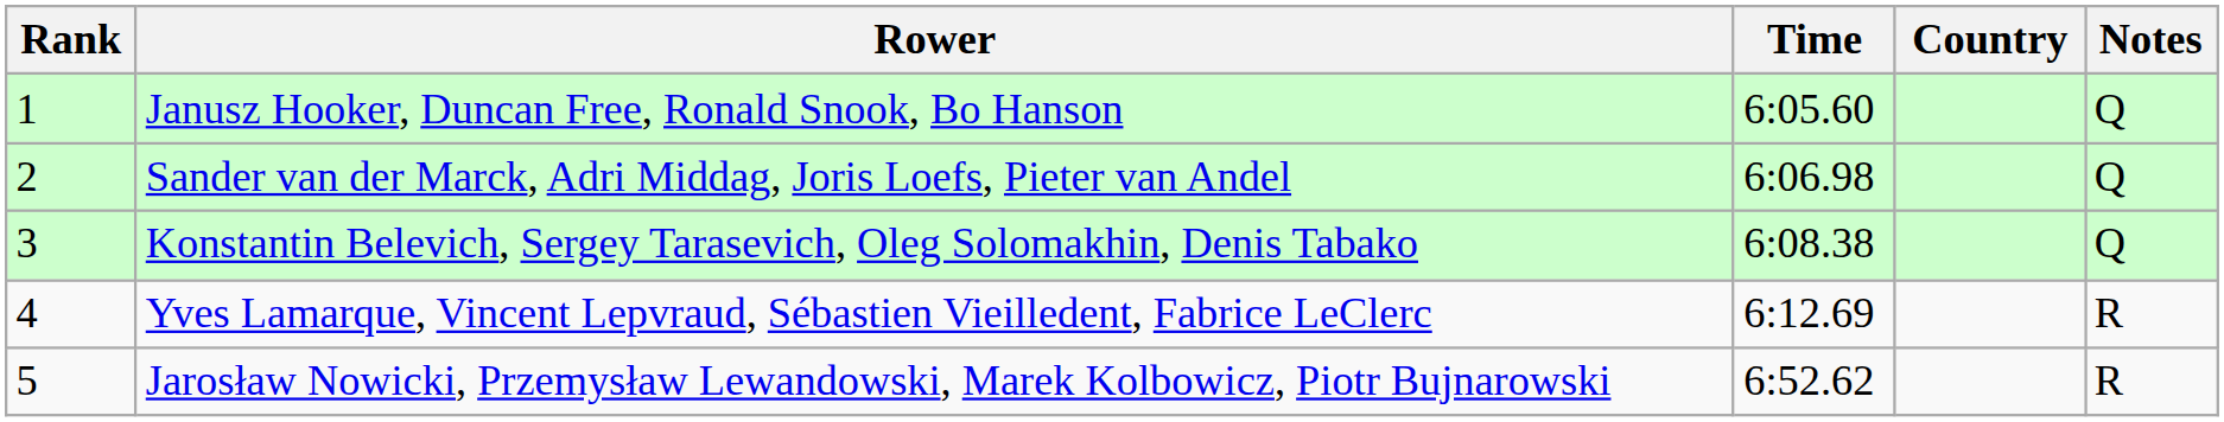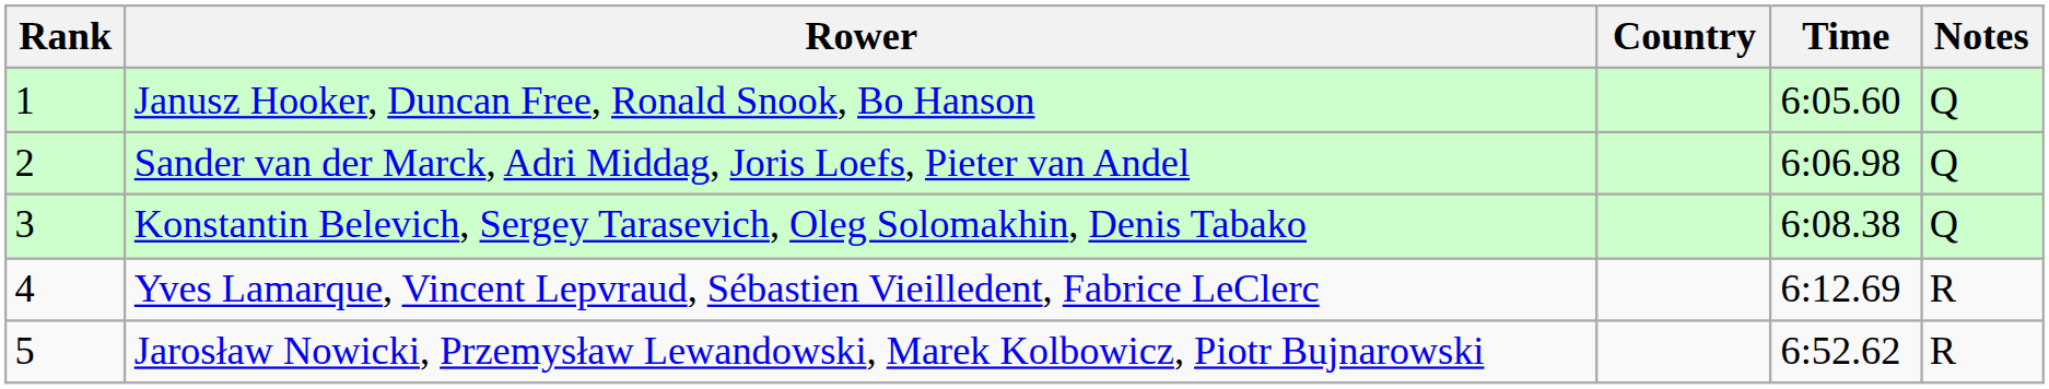columns swapped: Country <-> Time
